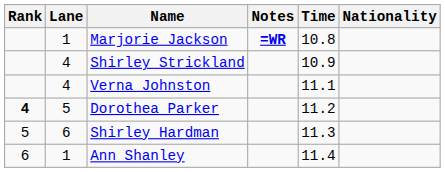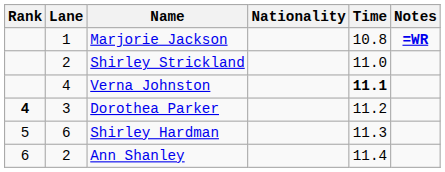columns swapped: Nationality <-> Notes
Shirley Strickland | Lane: 4 -> 2
Shirley Strickland | Time: 10.9 -> 11.0
Verna Johnston | Time: normal -> bold
Dorothea Parker | Lane: 5 -> 3
Ann Shanley | Lane: 1 -> 2
